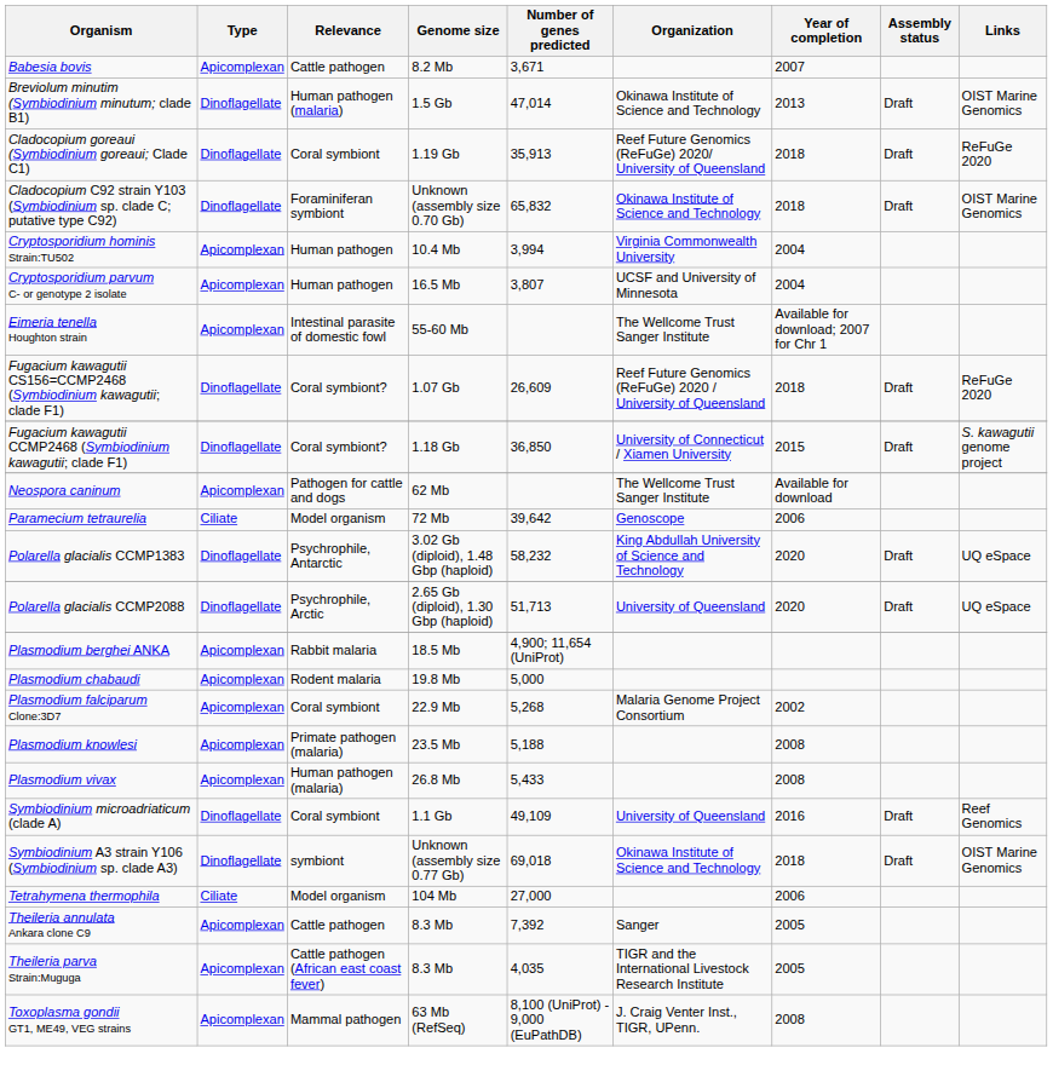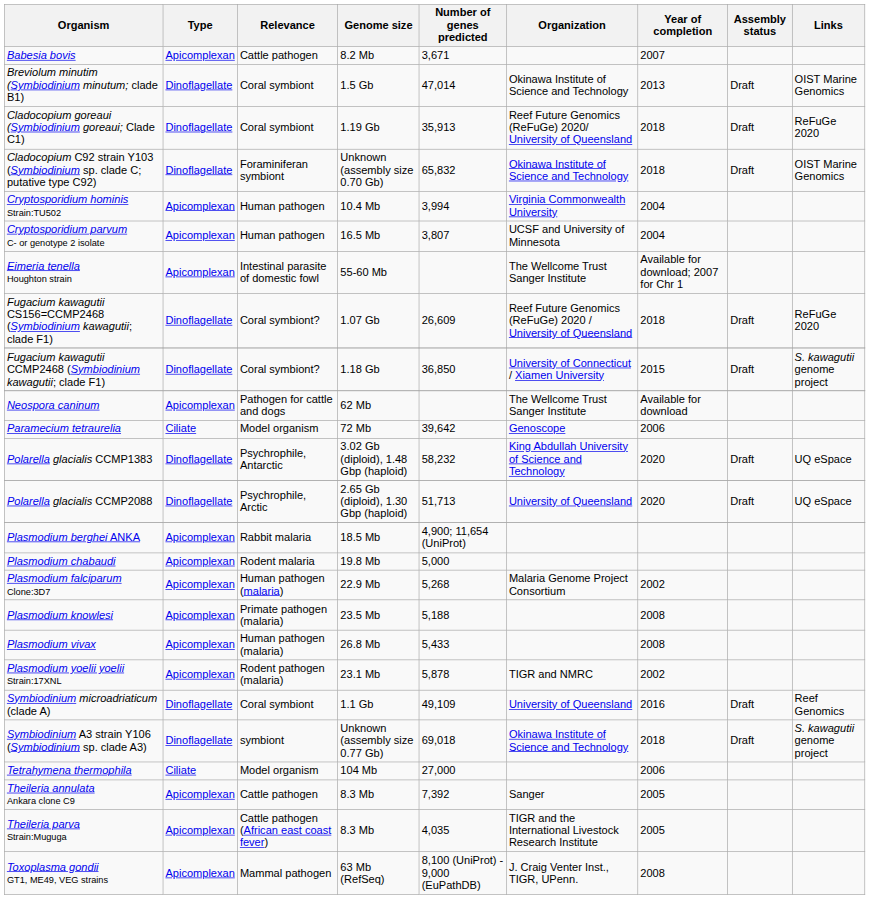Breviolum minutim (Symbiodinium minutum; clade B1) | Relevance: Human pathogen (malaria) -> Coral symbiont
Plasmodium falciparum Clone:3D7 | Relevance: Coral symbiont -> Human pathogen (malaria)
+ row: Plasmodium yoelii yoelii Strain:17XNL | Apicomplexan | Rodent pathogen (malaria) | 23.1 Mb | 5,878 | TIGR and NMRC | 2002
Symbiodinium A3 strain Y106 (Symbiodinium sp. clade A3) | Links: OIST Marine Genomics -> S. kawagutii genome project
